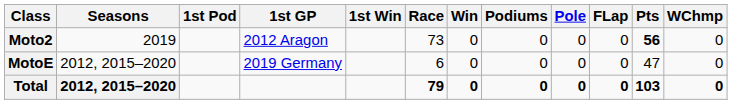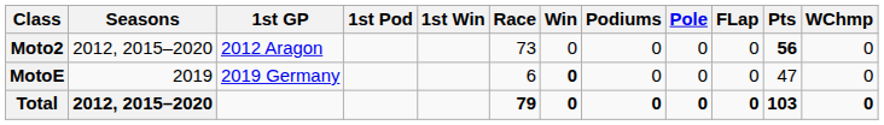columns swapped: 1st GP <-> 1st Pod
Moto2 | Seasons: 2019 -> 2012, 2015–2020
MotoE | Seasons: 2012, 2015–2020 -> 2019
MotoE | Win: normal -> bold
